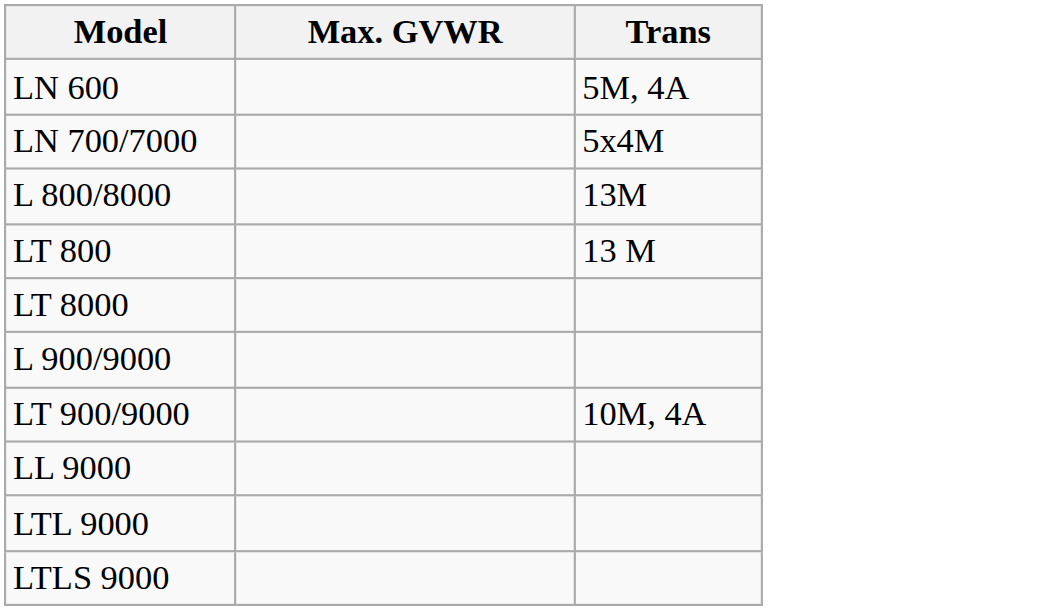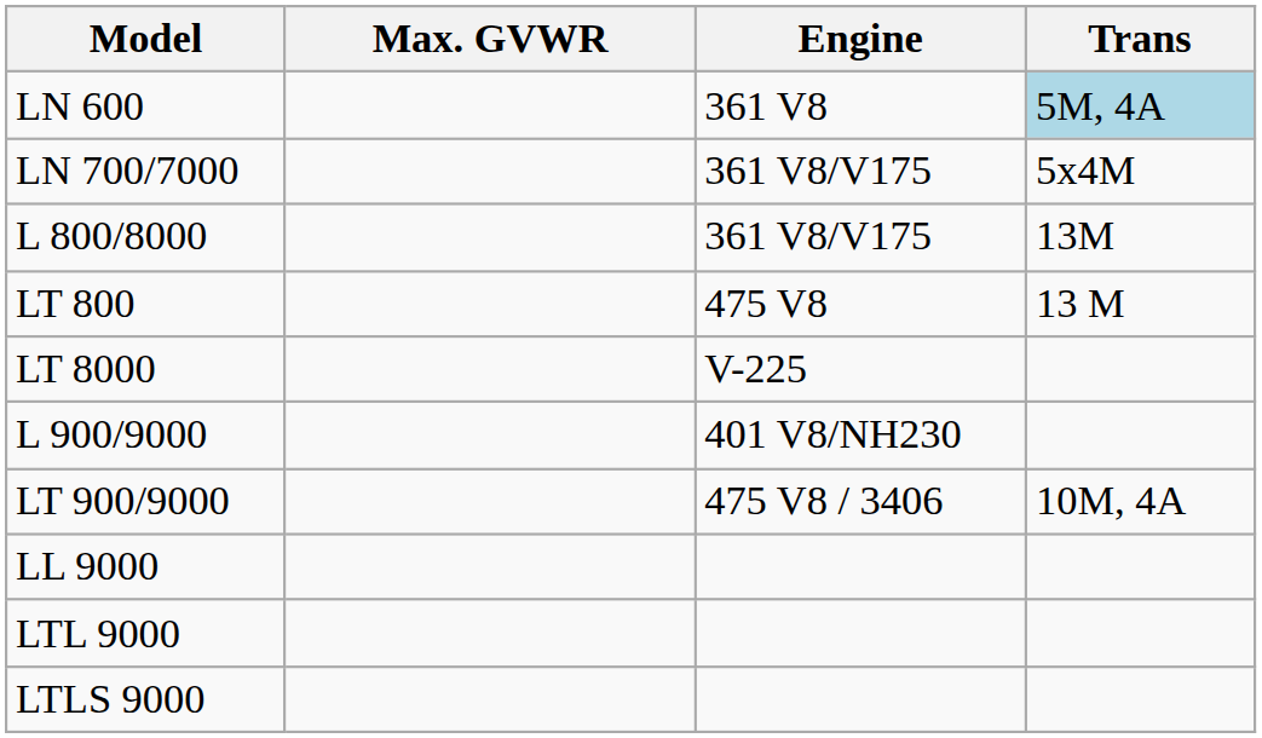+ column: Engine | 361 V8 | 361 V8/V175 | 361 V8/V175 | 475 V8 | V-225 | 401 V8/NH230 | 475 V8 / 3406
LN 600 | Trans: no background -> lightblue background
